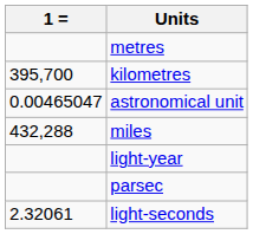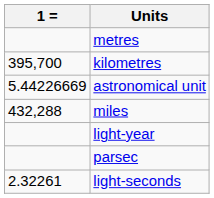astronomical unit | 1 =: 0.00465047 -> 5.44226669
light-seconds | 1 =: 2.32061 -> 2.32261
